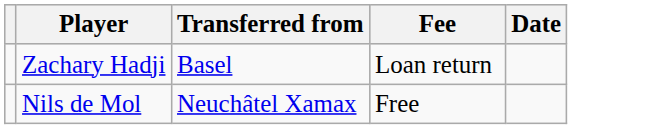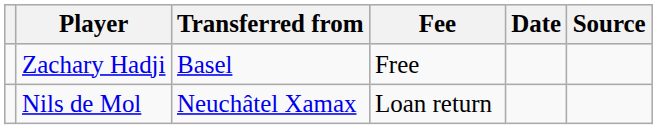+ column: Source
Zachary Hadji | Fee: Loan return -> Free
Nils de Mol | Fee: Free -> Loan return
